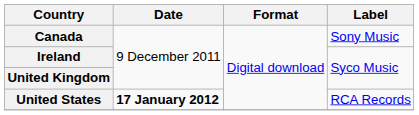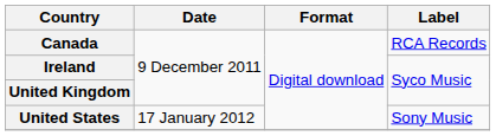Canada | Label: Sony Music -> RCA Records
United States | Date: bold -> normal
United States | Label: RCA Records -> Sony Music
